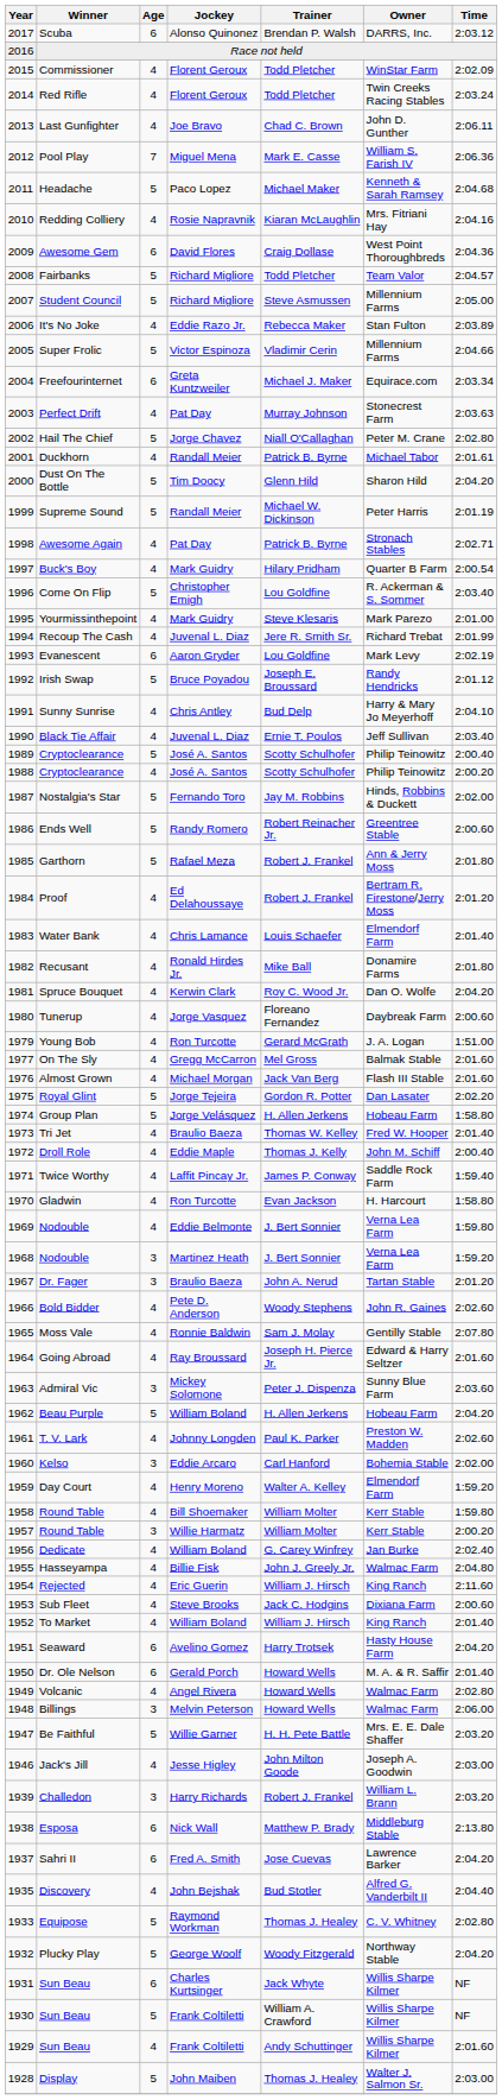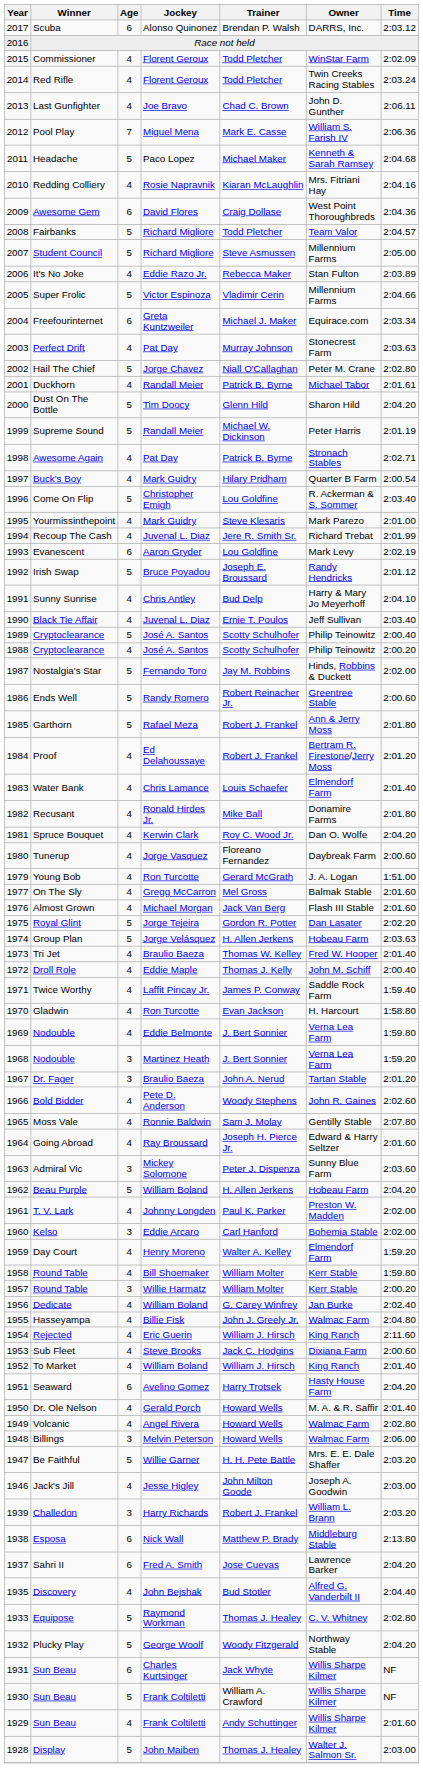Group Plan | Time: 1:58.80 -> 2:03.63
T. V. Lark | Time: 2:02.60 -> 2:02.00
Dr. Ole Nelson | Age: 6 -> 4
